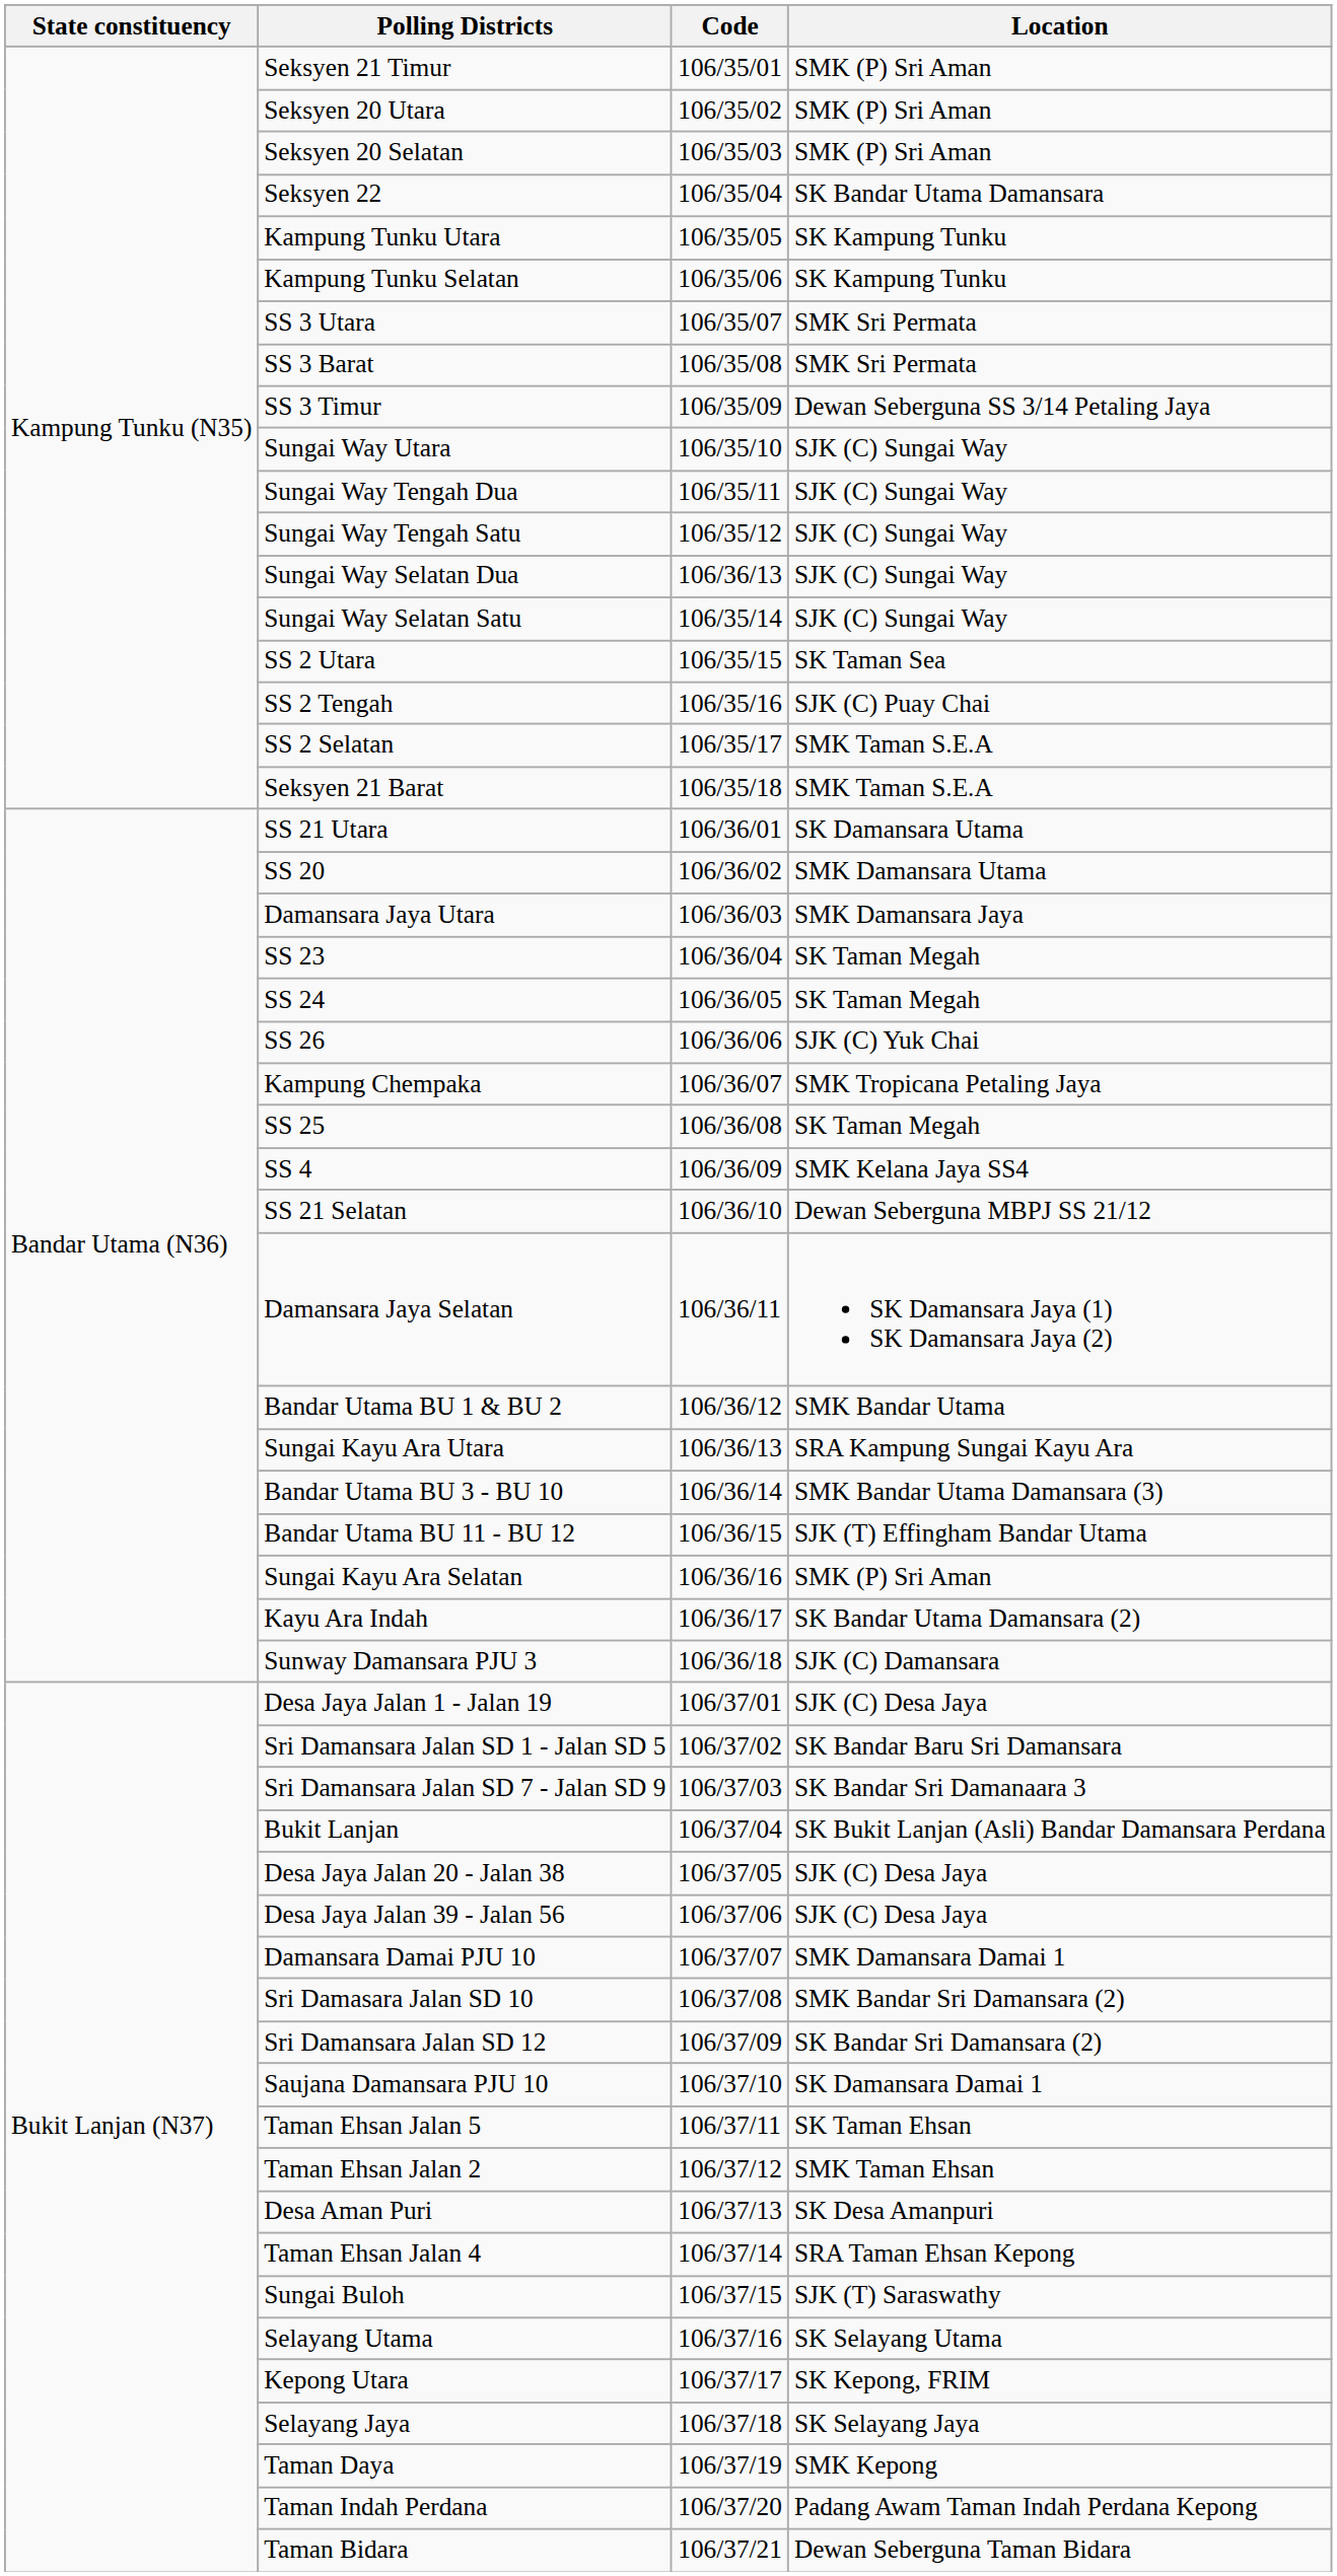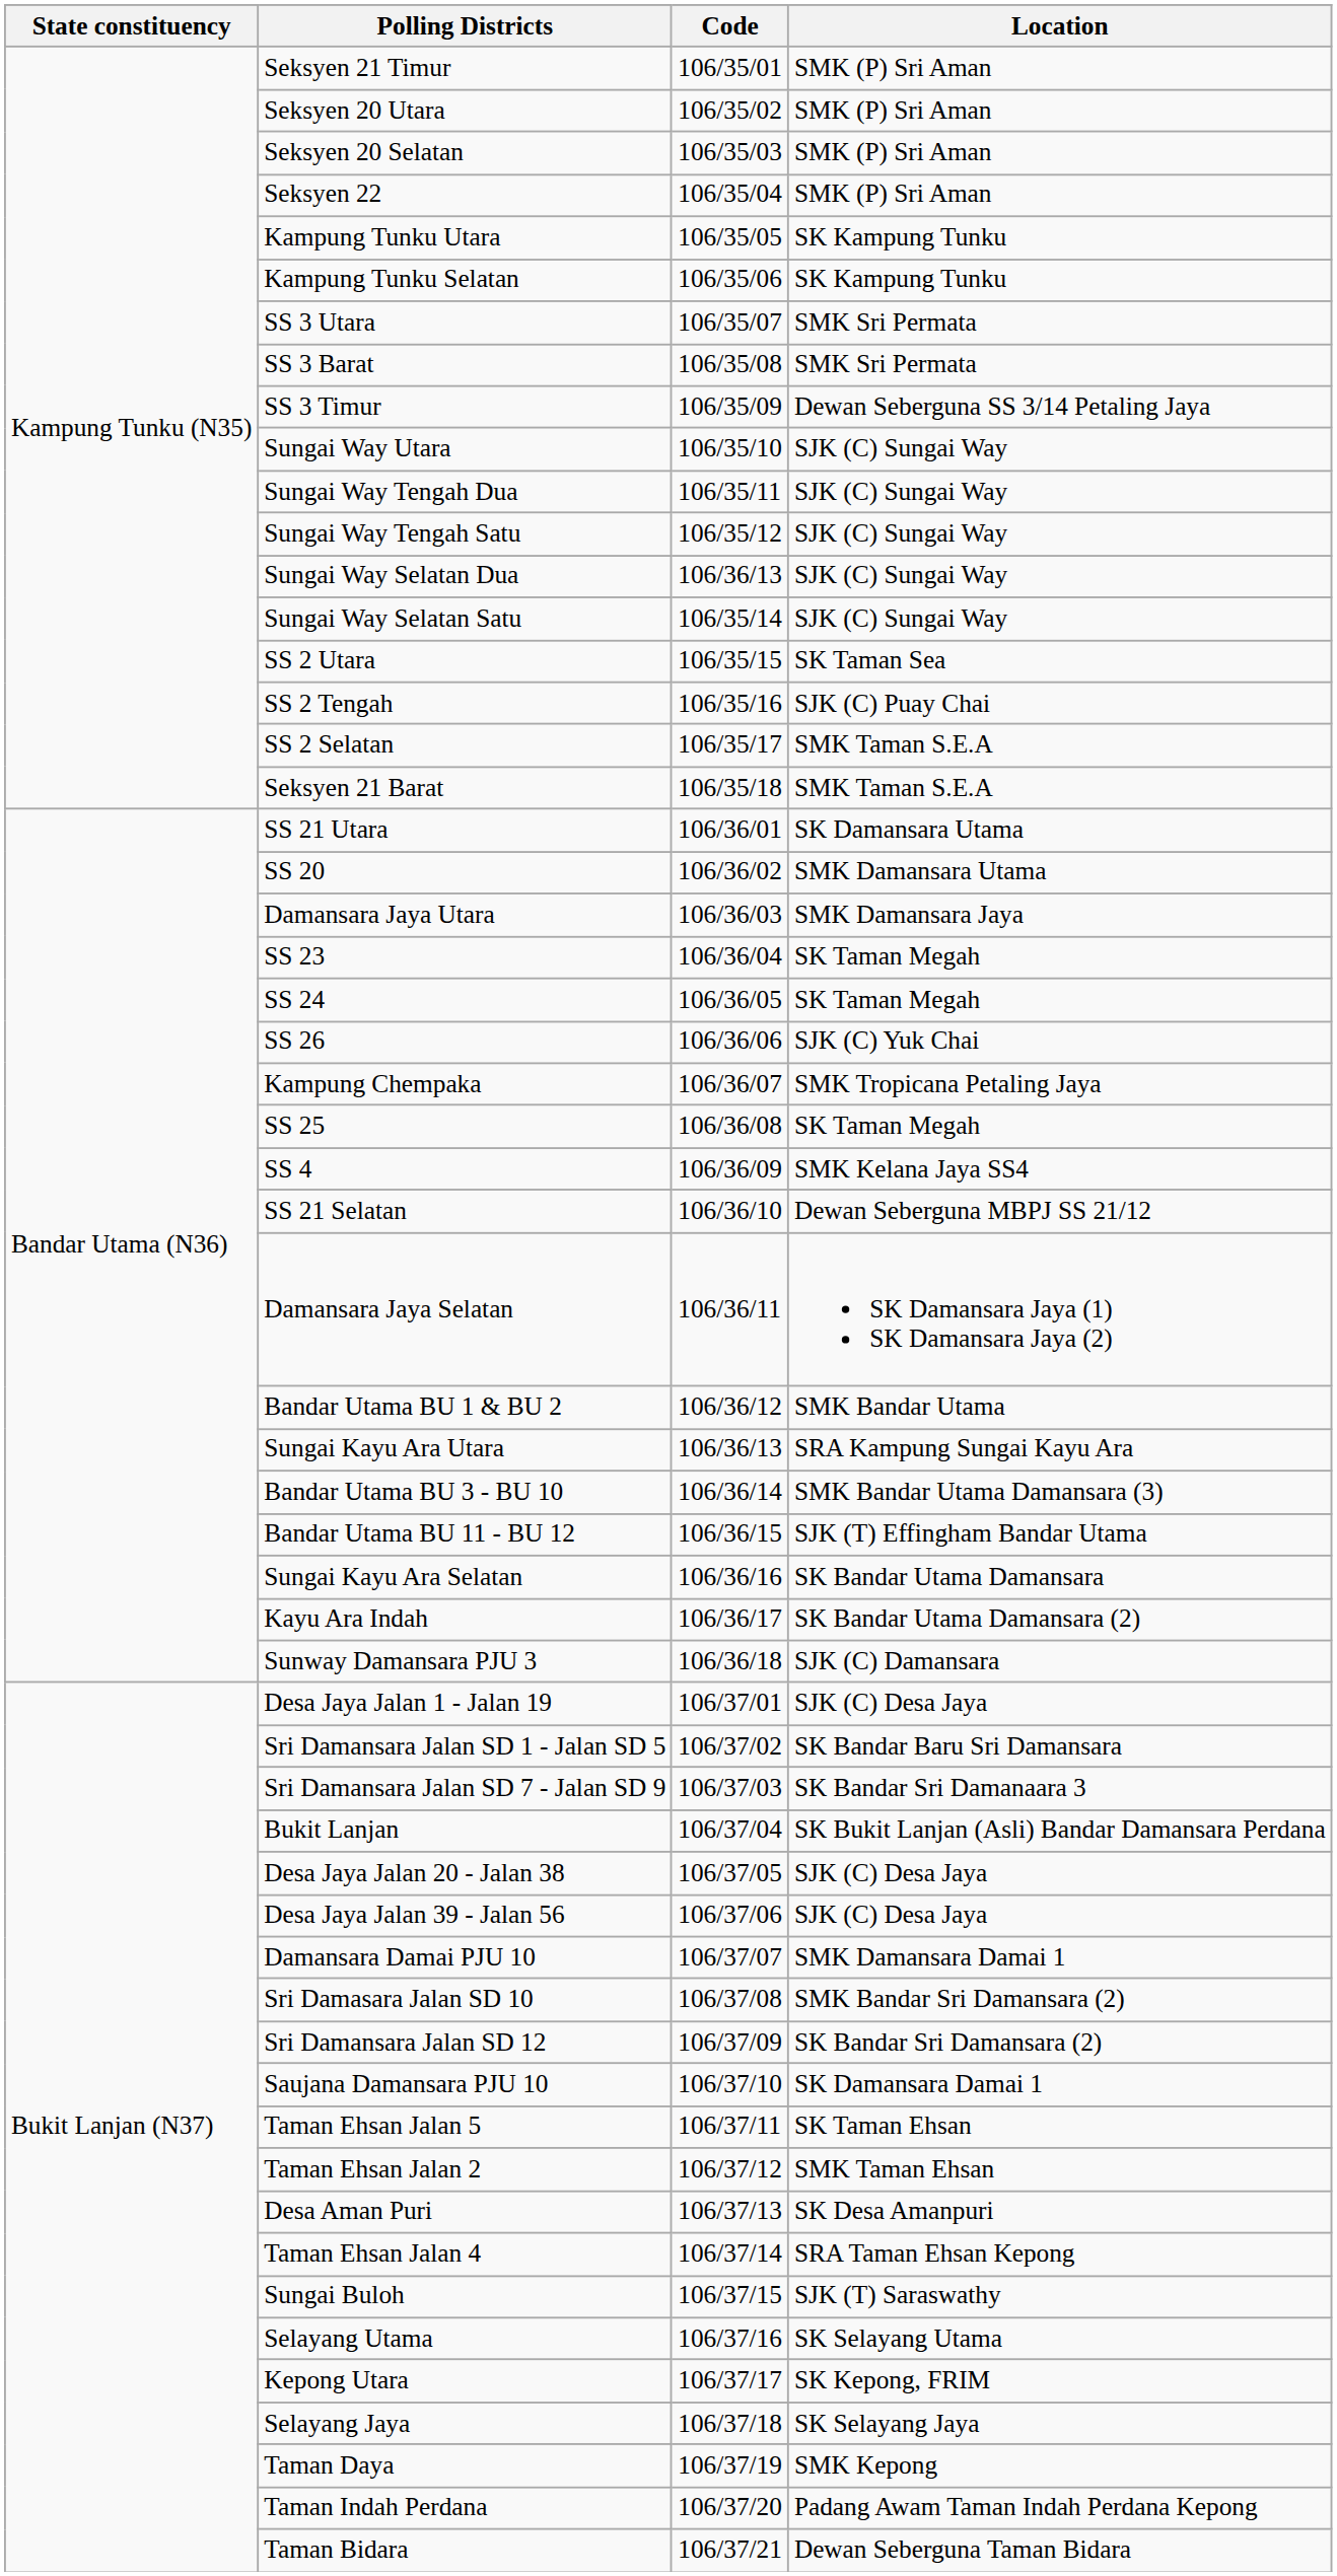Seksyen 22 | Location: SK Bandar Utama Damansara -> SMK (P) Sri Aman
Sungai Kayu Ara Selatan | Location: SMK (P) Sri Aman -> SK Bandar Utama Damansara
